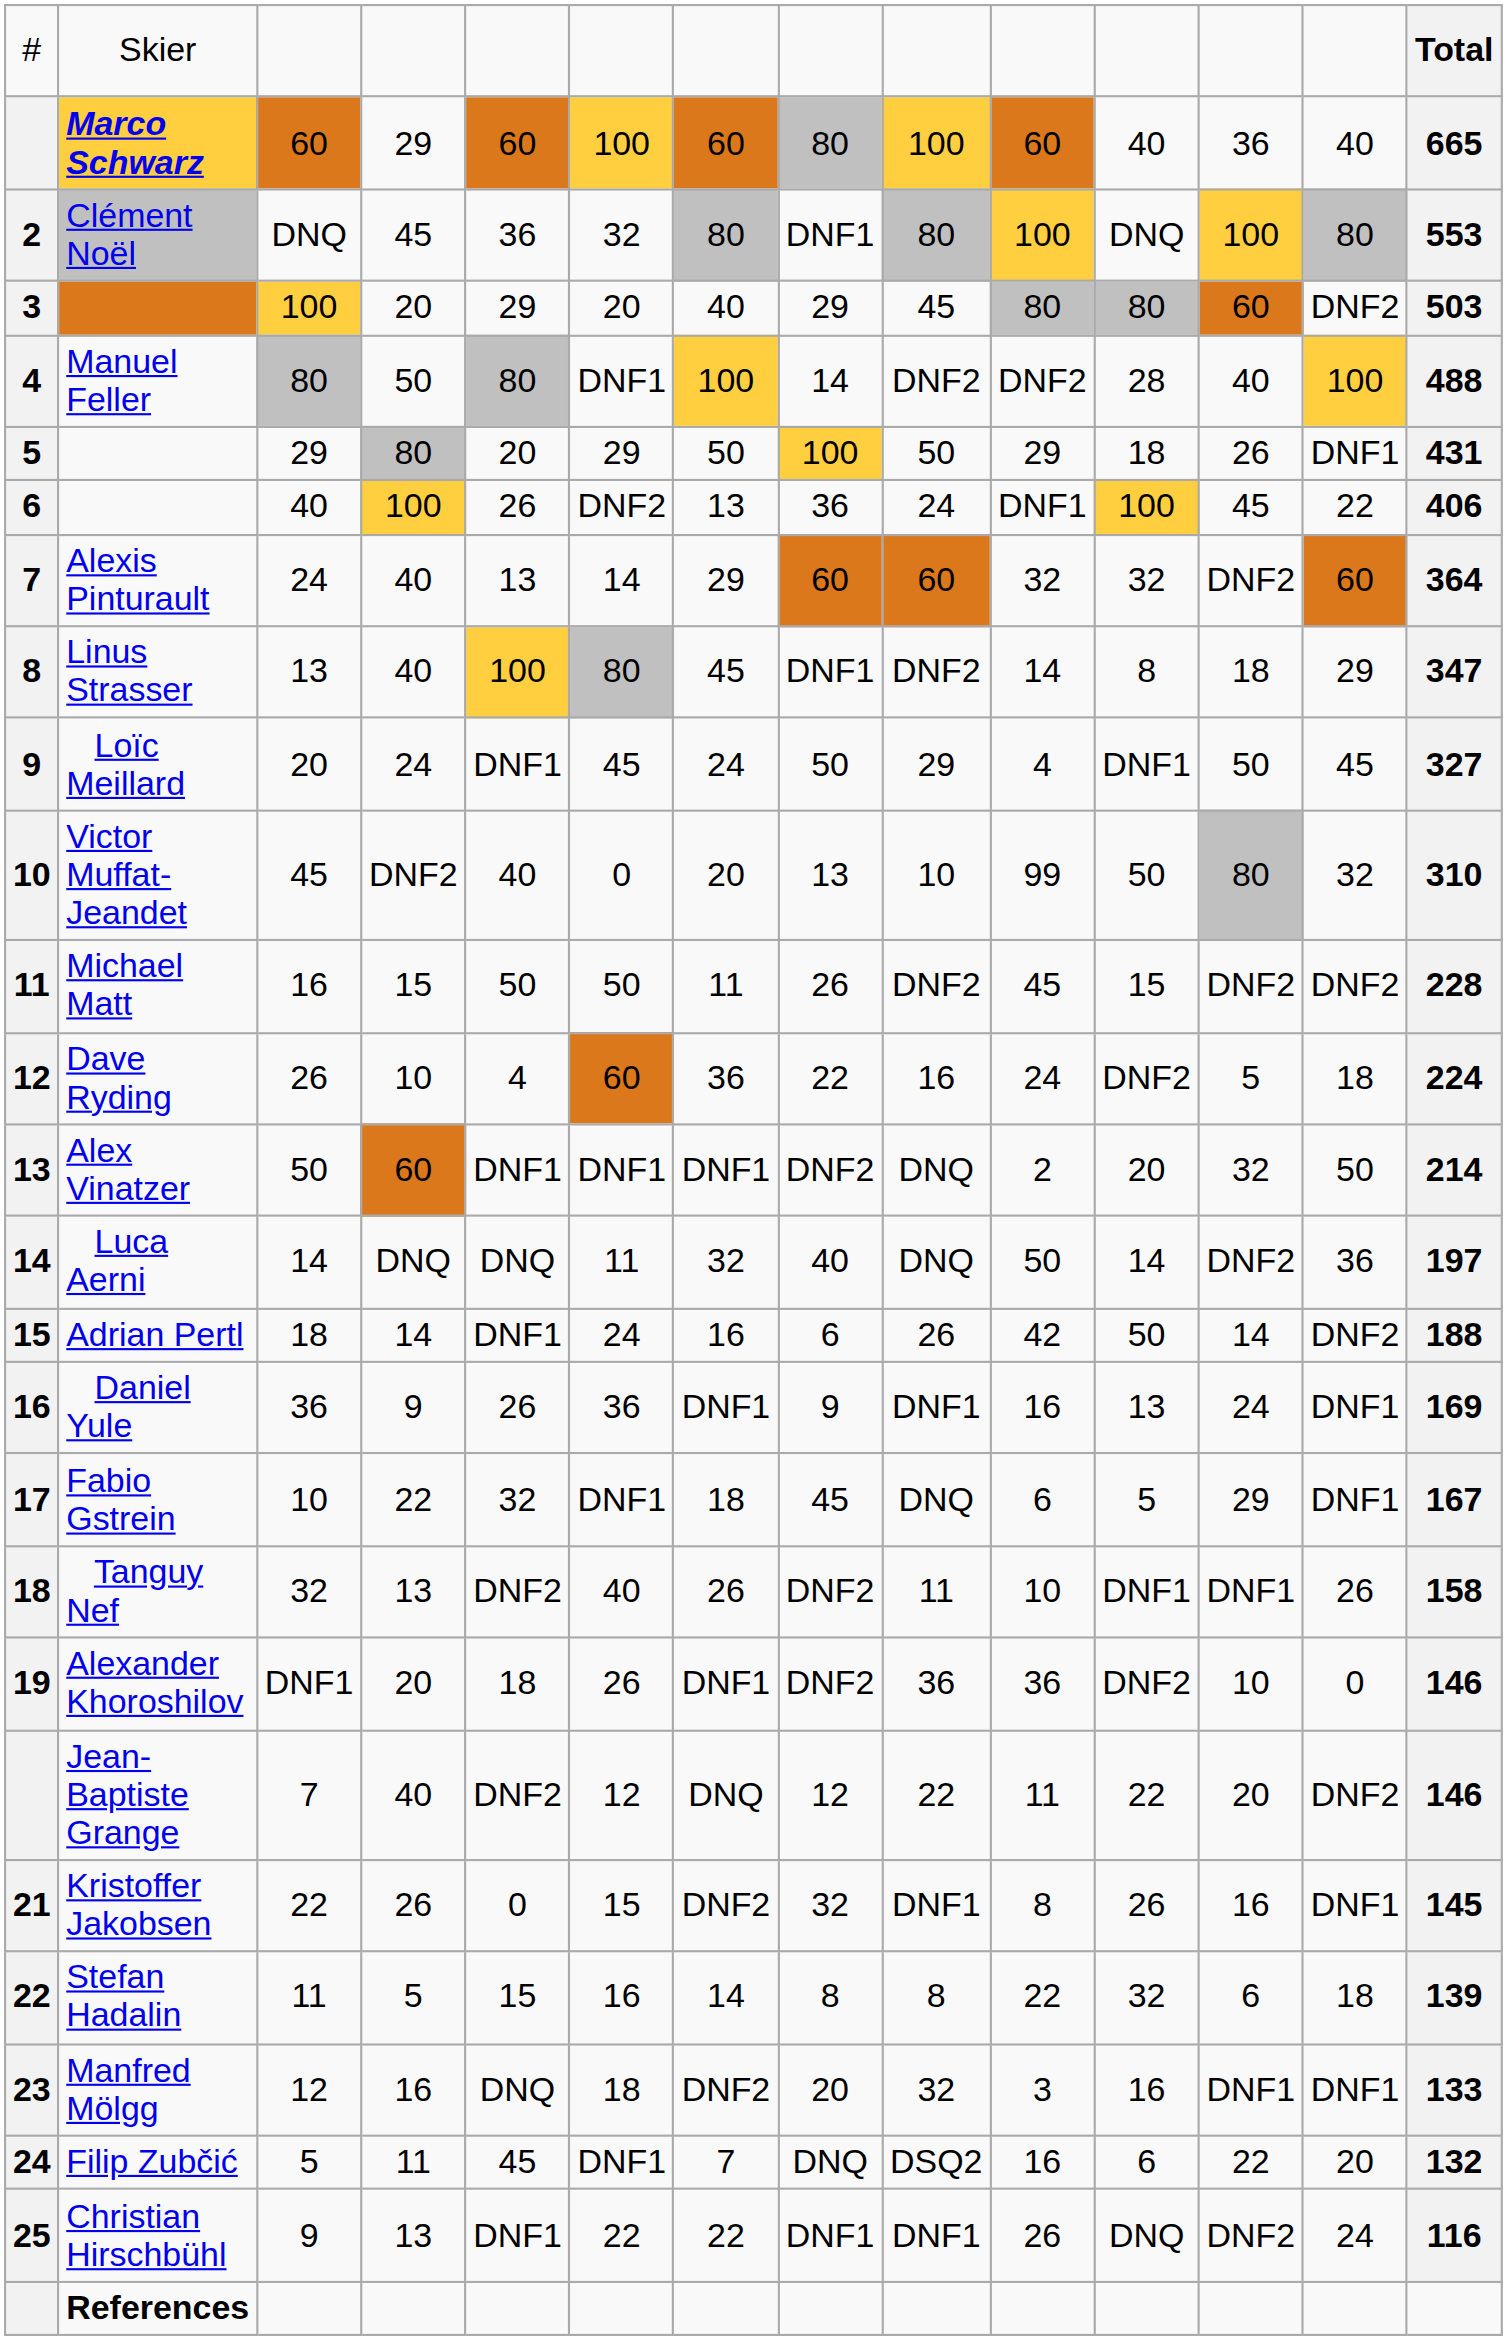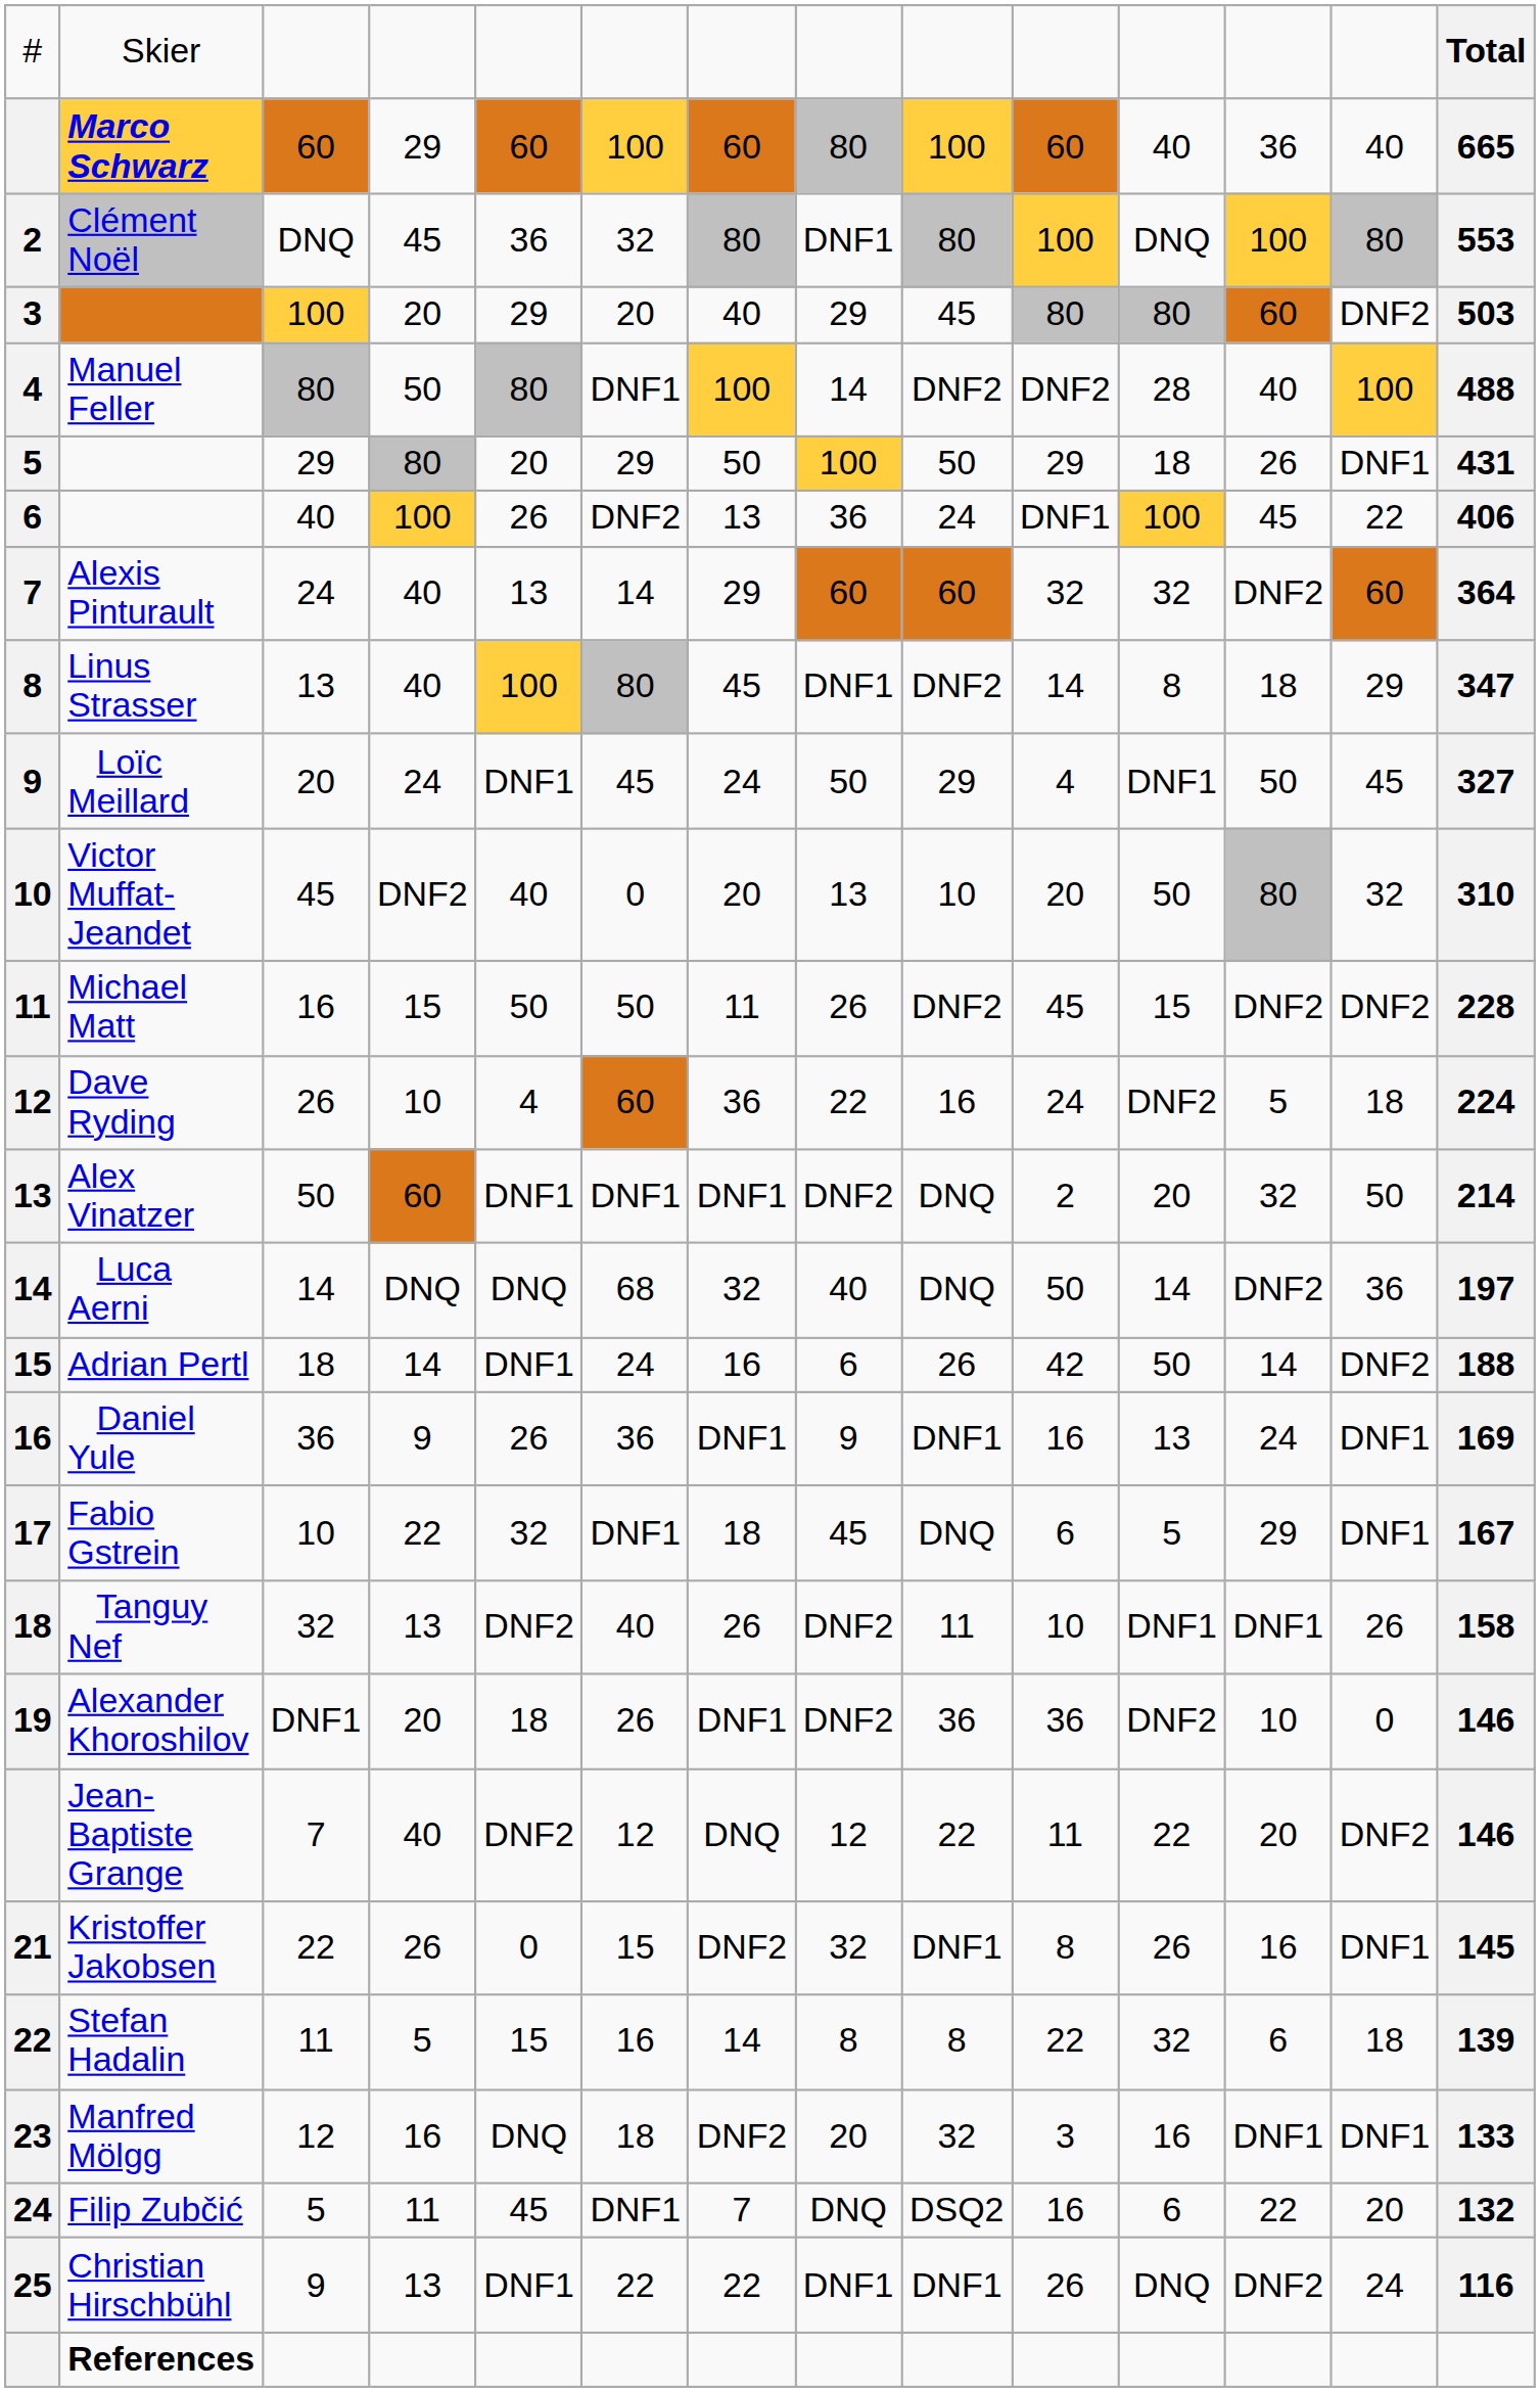Victor Muffat-Jeandet | column 10: 99 -> 20
Luca Aerni | column 6: 11 -> 68
